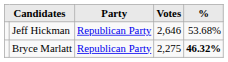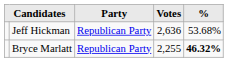Jeff Hickman | Votes: 2,646 -> 2,636
Bryce Marlatt | Votes: 2,275 -> 2,255
